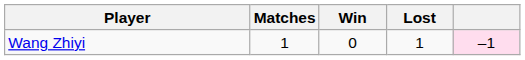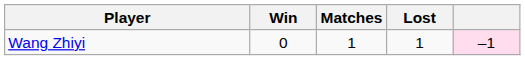columns swapped: Matches <-> Win
